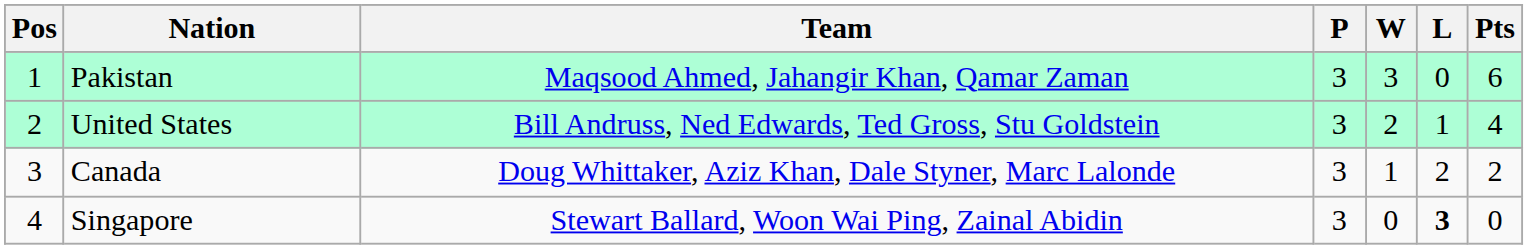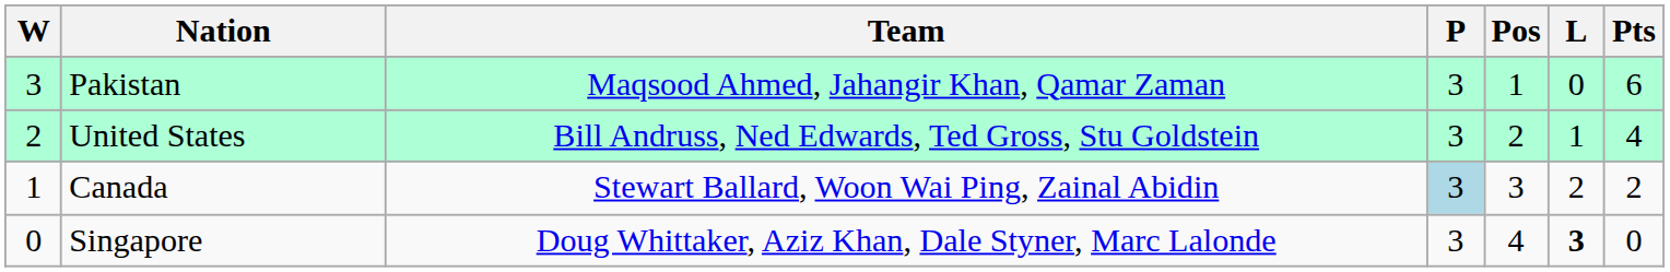columns swapped: Pos <-> W
Canada | Team: Doug Whittaker, Aziz Khan, Dale Styner, Marc Lalonde -> Stewart Ballard, Woon Wai Ping, Zainal Abidin
Canada | P: no background -> lightblue background
Singapore | Team: Stewart Ballard, Woon Wai Ping, Zainal Abidin -> Doug Whittaker, Aziz Khan, Dale Styner, Marc Lalonde
